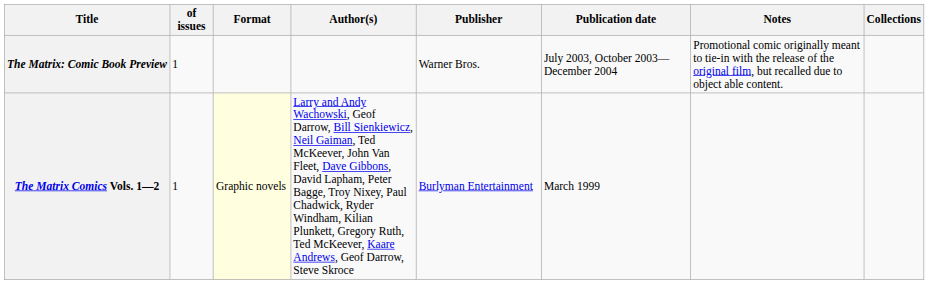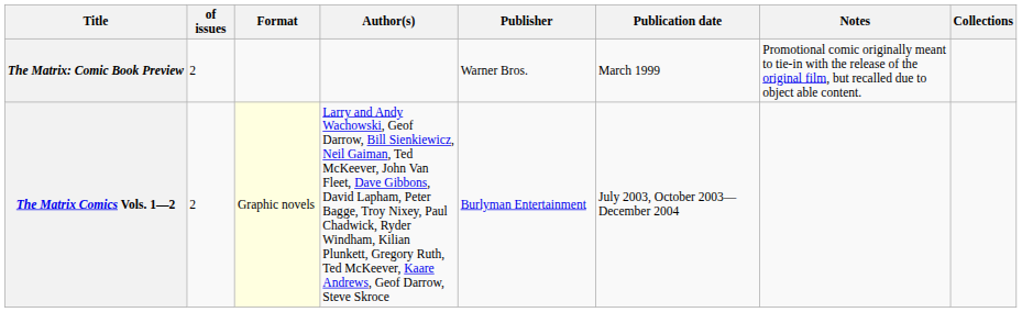The Matrix: Comic Book Preview | of issues: 1 -> 2
The Matrix: Comic Book Preview | Publication date: July 2003, October 2003—December 2004 -> March 1999
The Matrix Comics Vols. 1—2 | of issues: 1 -> 2
The Matrix Comics Vols. 1—2 | Publication date: March 1999 -> July 2003, October 2003—December 2004
